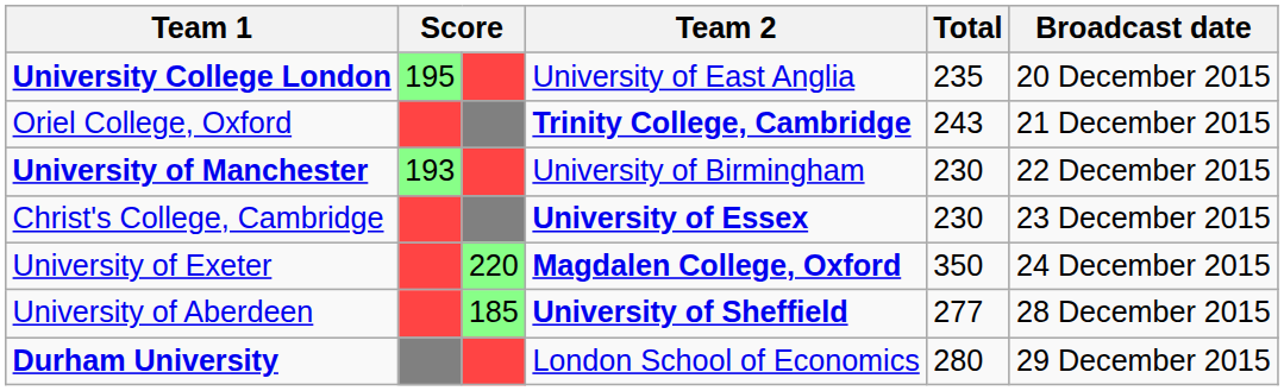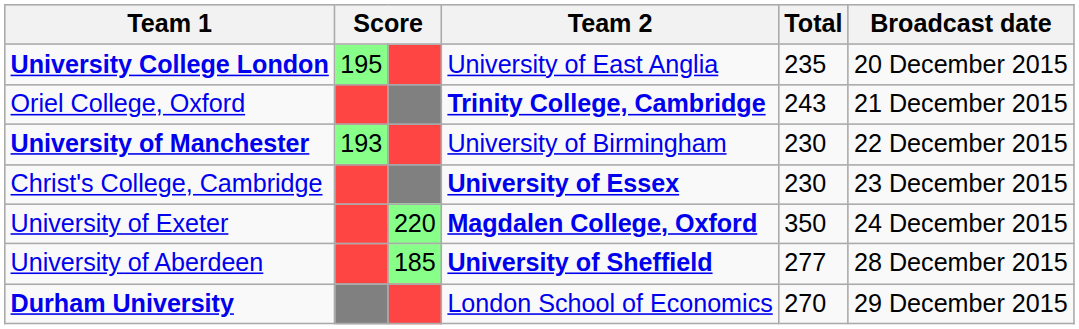Durham University | Total: 280 -> 270
